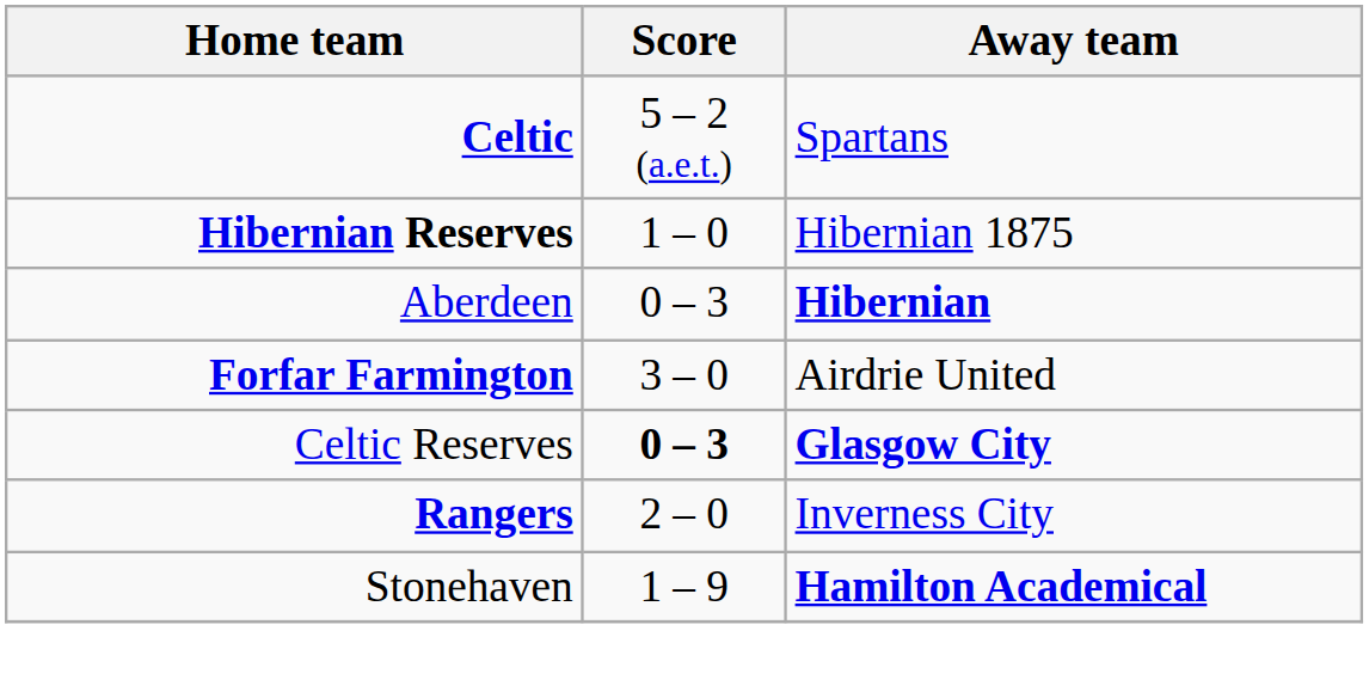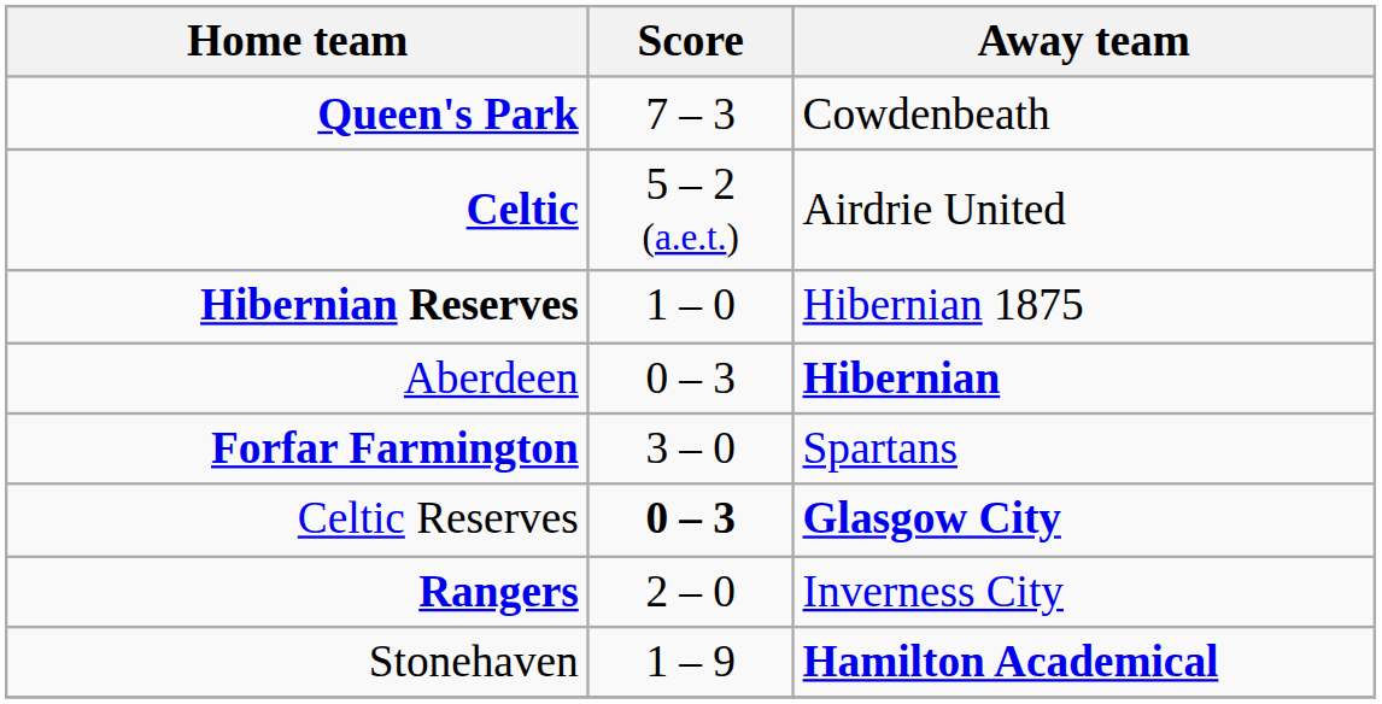+ row: Queen's Park | 7 – 3 | Cowdenbeath
Celtic | Away team: Spartans -> Airdrie United
Forfar Farmington | Away team: Airdrie United -> Spartans
